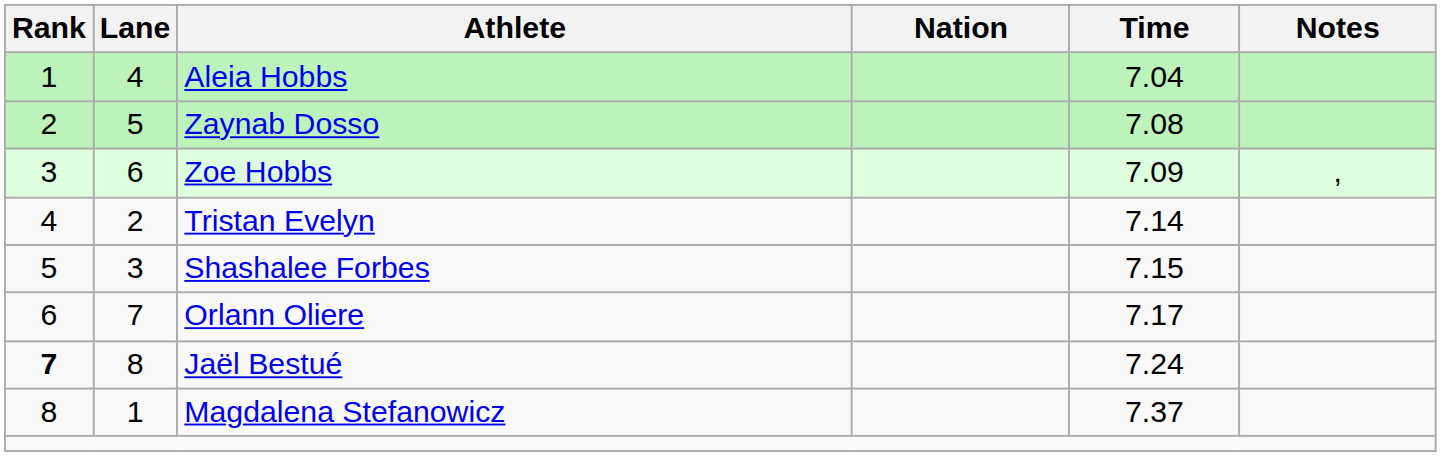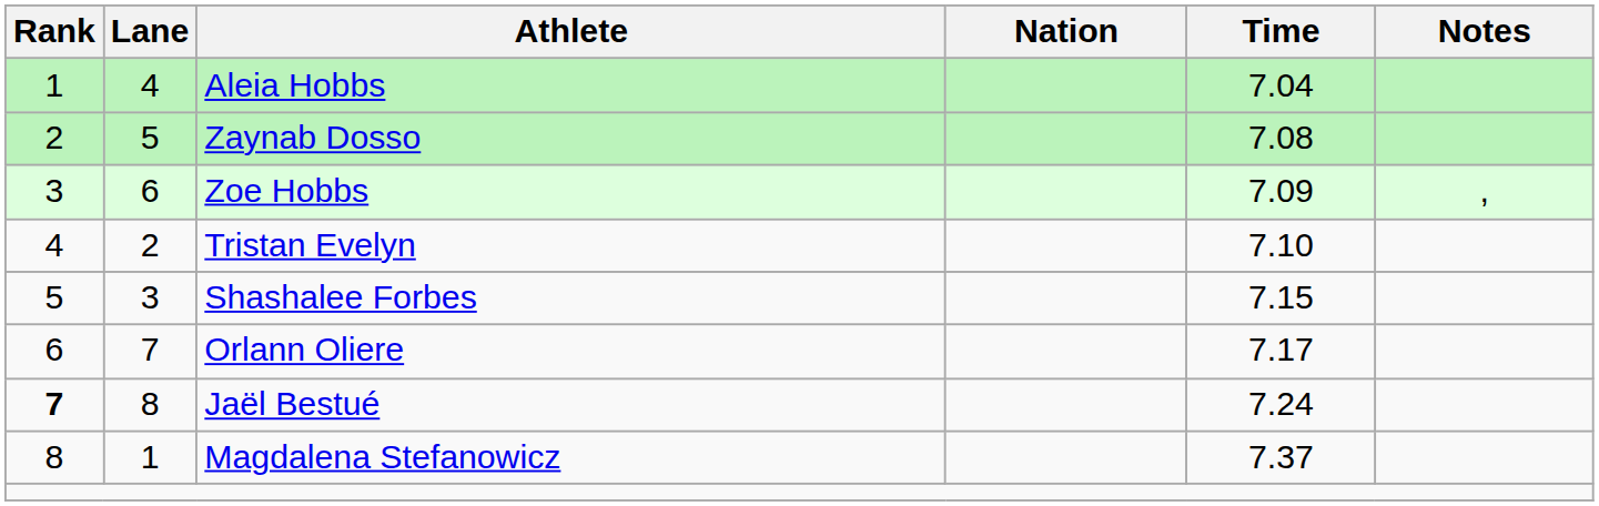Tristan Evelyn | Time: 7.14 -> 7.10
